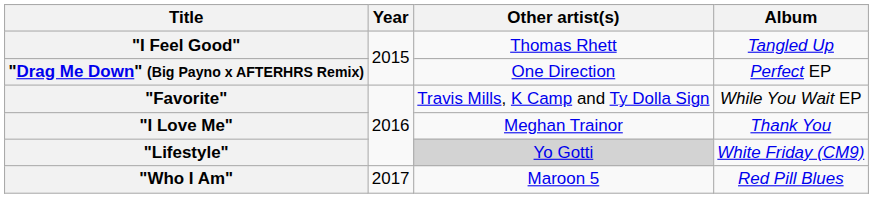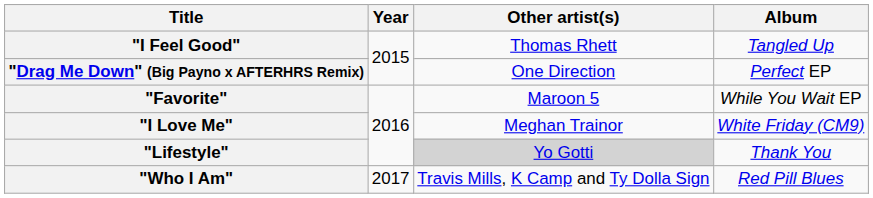"Favorite" | Other artist(s): Travis Mills, K Camp and Ty Dolla Sign -> Maroon 5
"I Love Me" | Album: Thank You -> White Friday (CM9)
"Lifestyle" | Album: White Friday (CM9) -> Thank You
"Who I Am" | Other artist(s): Maroon 5 -> Travis Mills, K Camp and Ty Dolla Sign
